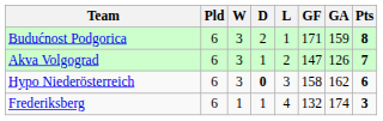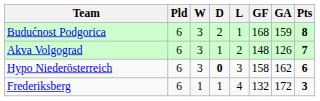Budućnost Podgorica | GF: 171 -> 168
Akva Volgograd | GF: 147 -> 148
Frederiksberg | GA: 174 -> 172
